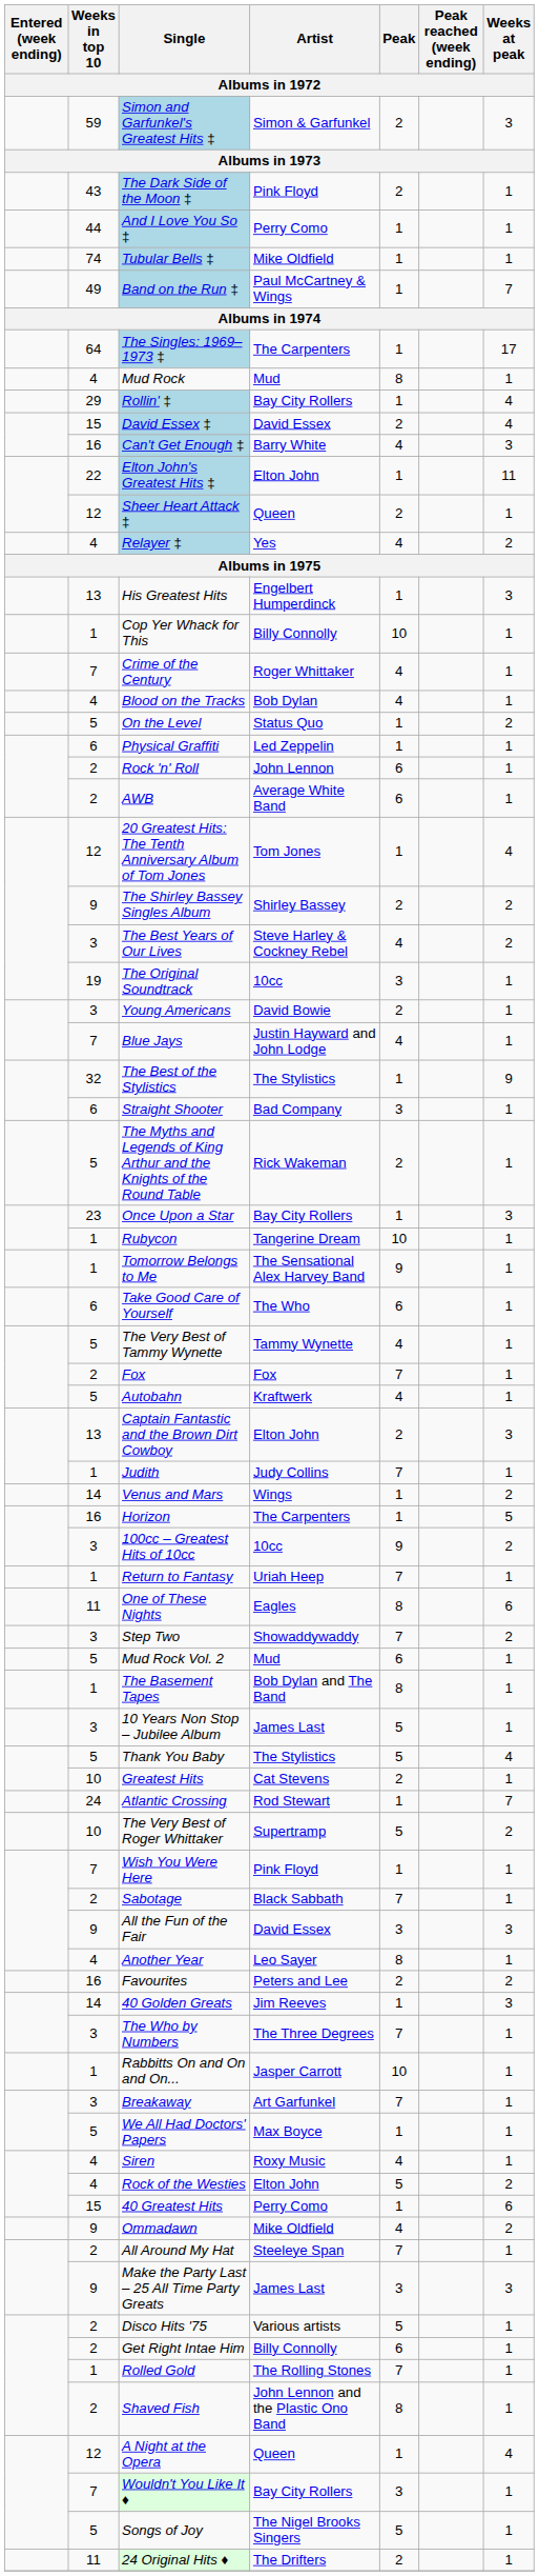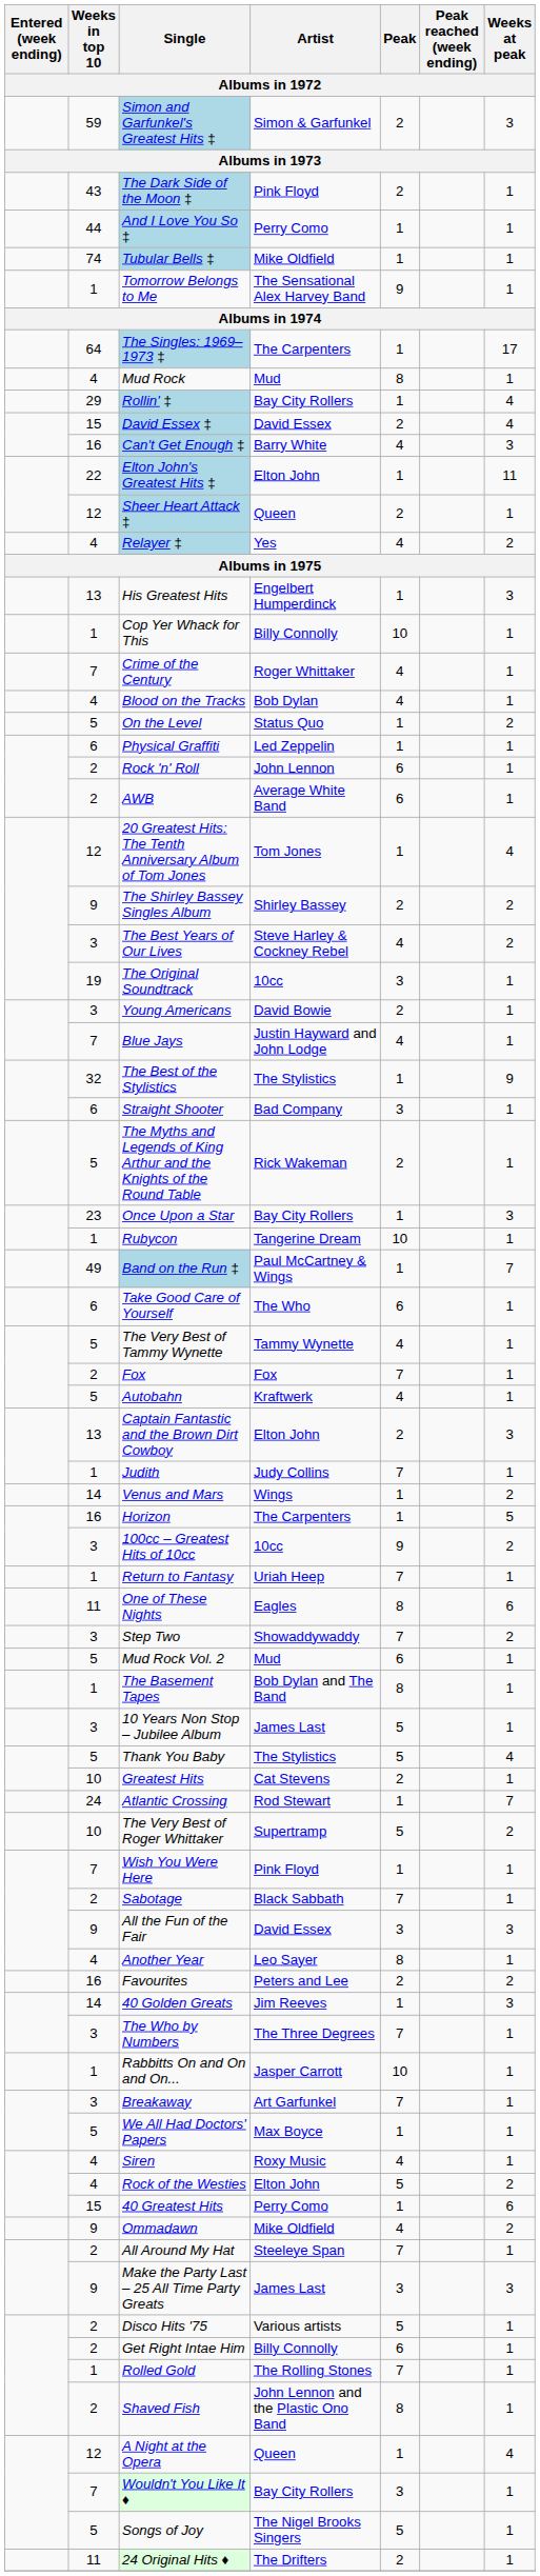rows swapped: Band on the Run ‡ <-> Tomorrow Belongs to Me
